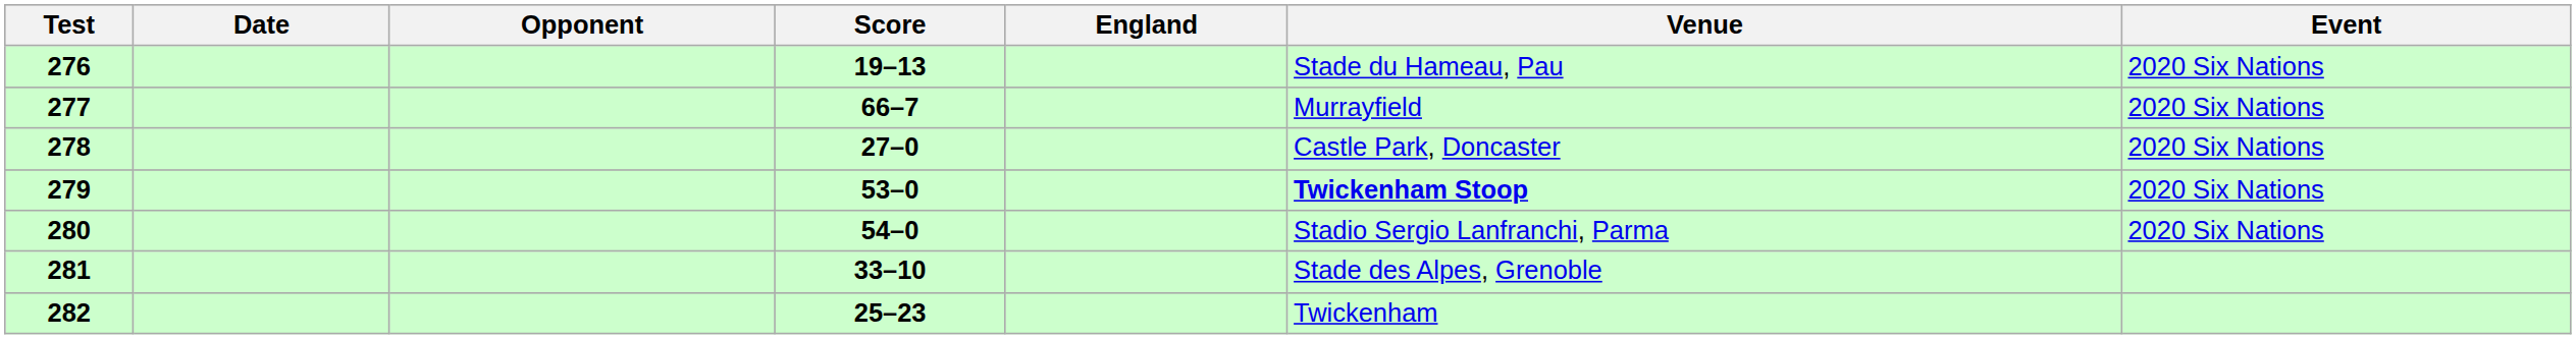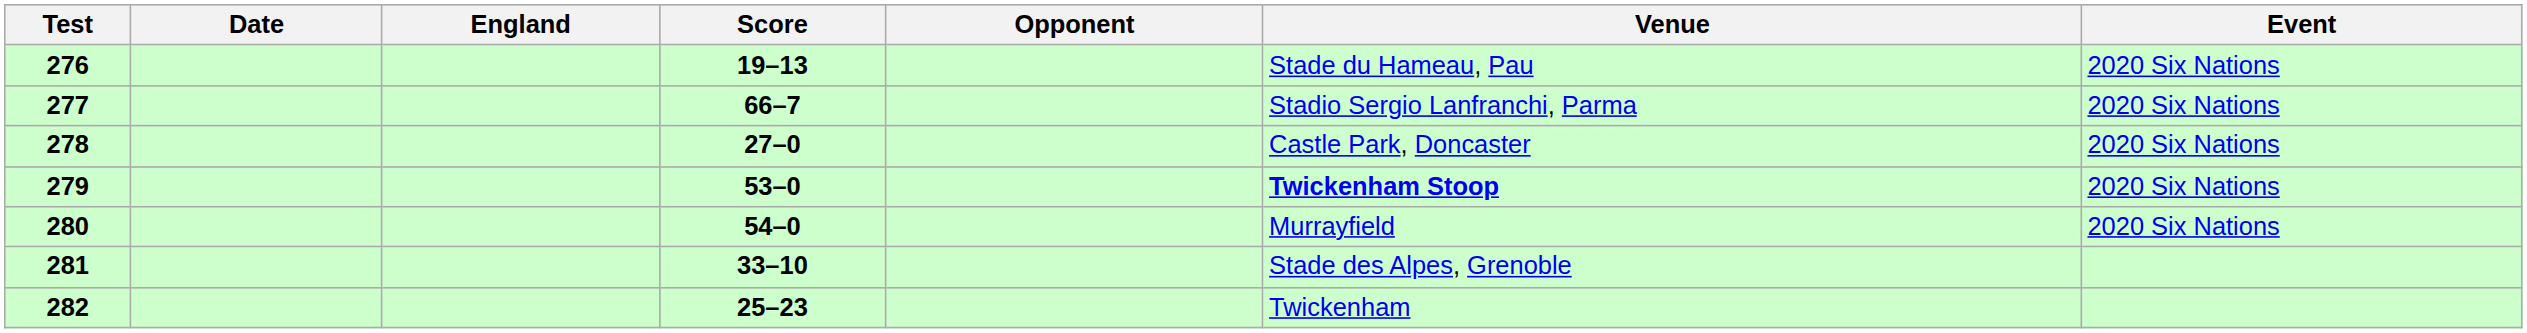columns swapped: England <-> Opponent
277 | Venue: Murrayfield -> Stadio Sergio Lanfranchi, Parma
280 | Venue: Stadio Sergio Lanfranchi, Parma -> Murrayfield
